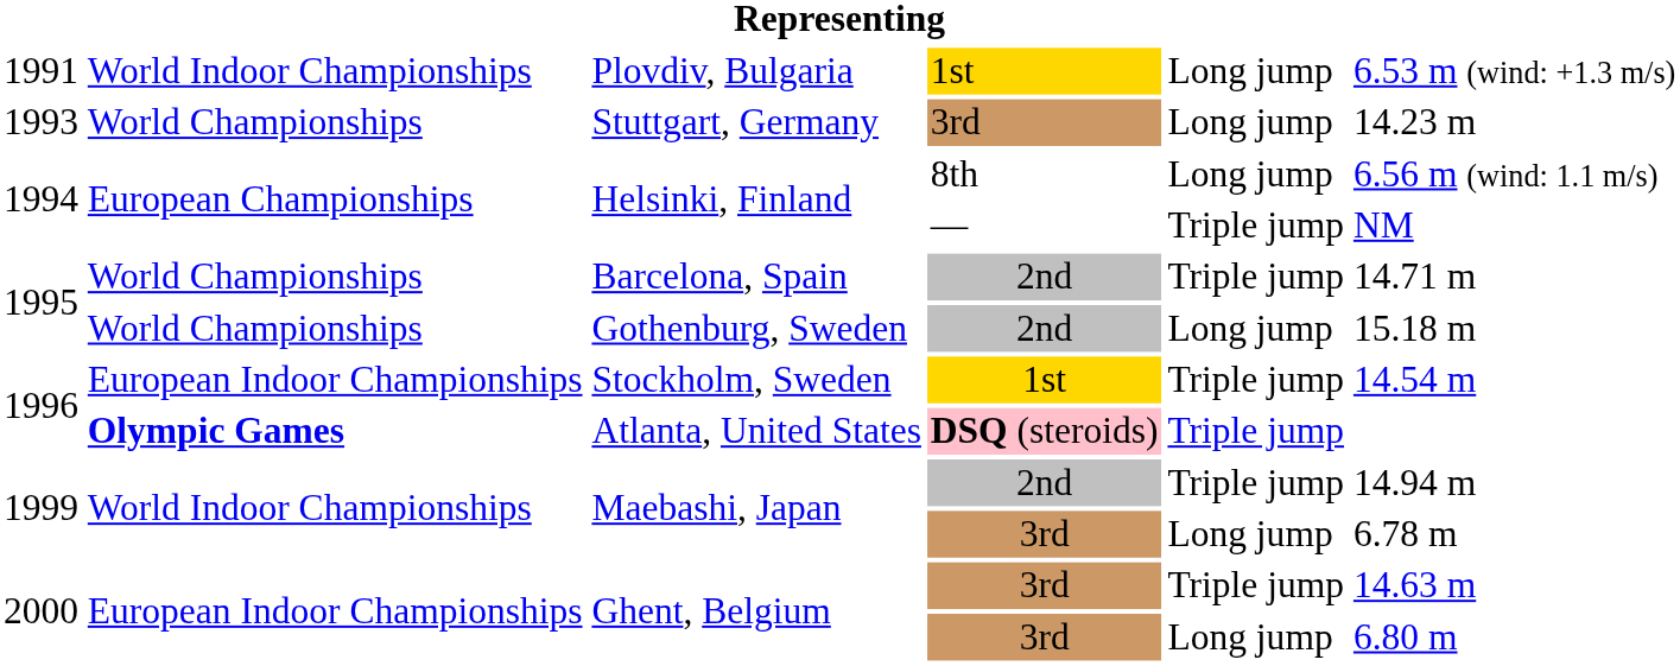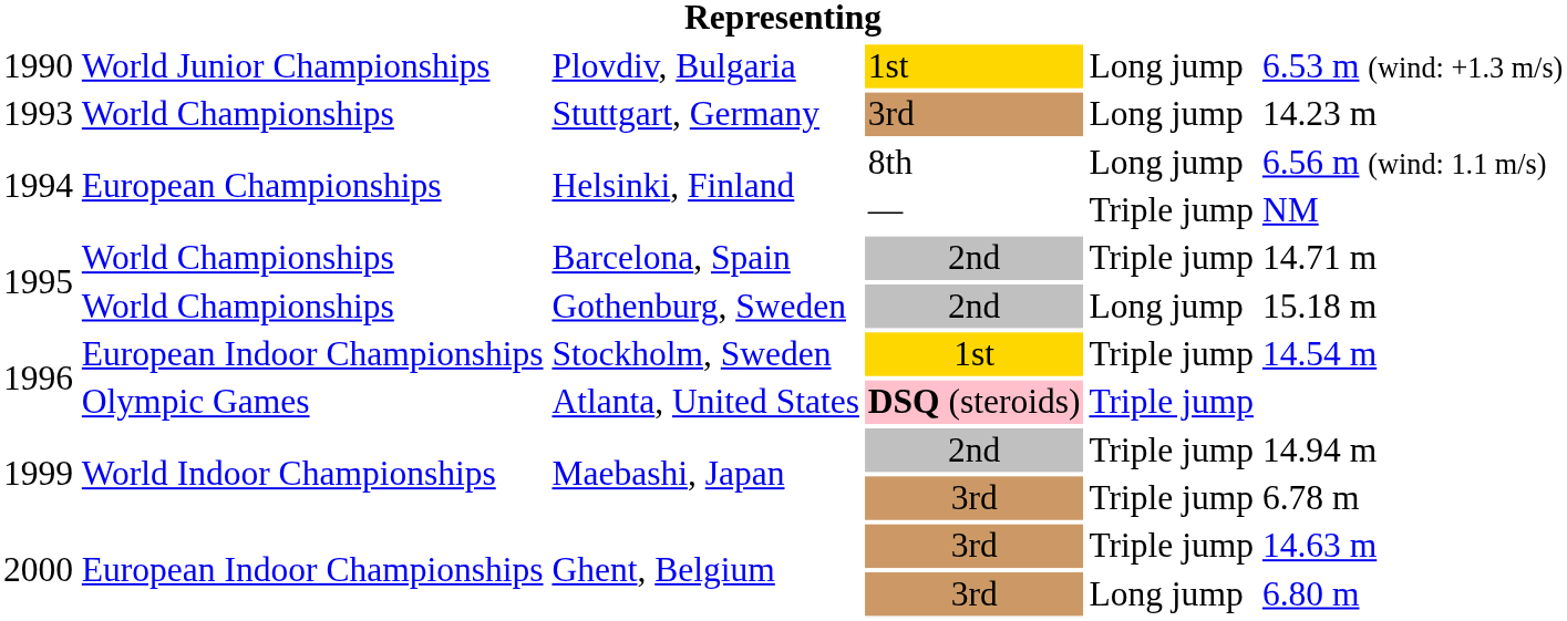Plovdiv, Bulgaria | column 1: 1991 -> 1990
Plovdiv, Bulgaria | column 2: World Indoor Championships -> World Junior Championships
Atlanta, United States | column 2: bold -> normal
Maebashi, Japan / 3rd | column 5: Long jump -> Triple jump
